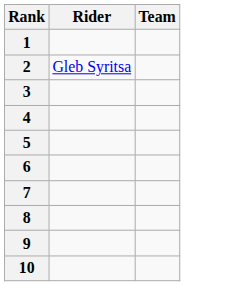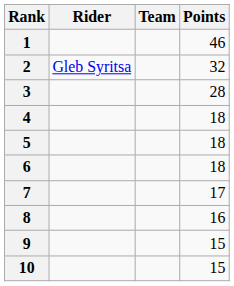+ column: Points | 46 | 32 | 28 | 18 | 18 | 18 | 17 | 16 | 15 | 15
